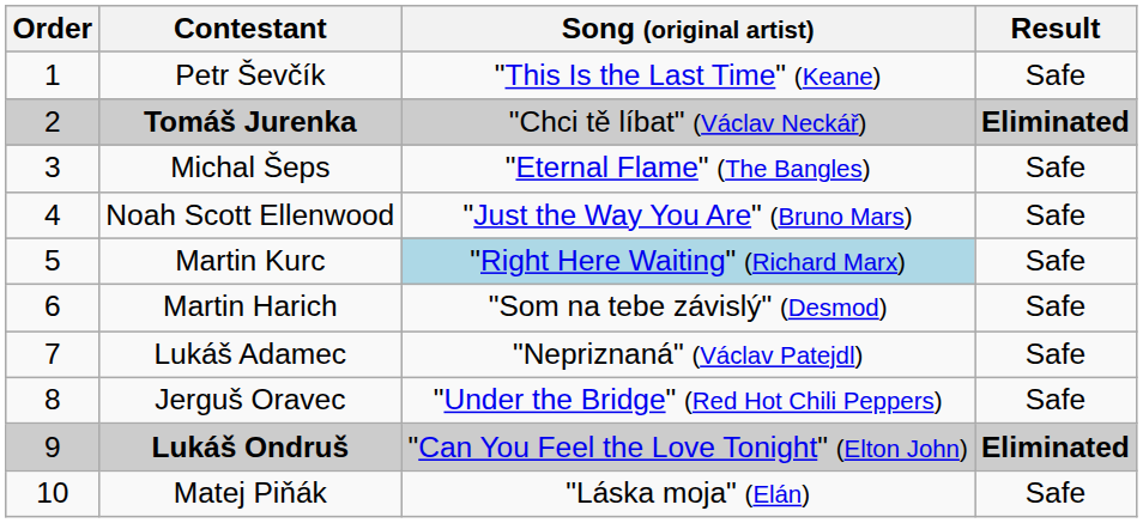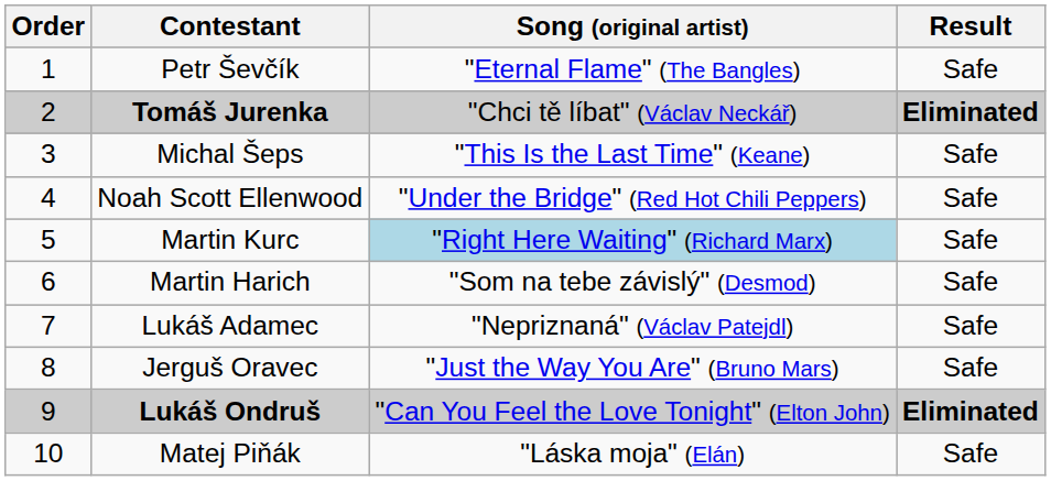Petr Ševčík | Song (original artist): "This Is the Last Time" (Keane) -> "Eternal Flame" (The Bangles)
Michal Šeps | Song (original artist): "Eternal Flame" (The Bangles) -> "This Is the Last Time" (Keane)
Noah Scott Ellenwood | Song (original artist): "Just the Way You Are" (Bruno Mars) -> "Under the Bridge" (Red Hot Chili Peppers)
Jerguš Oravec | Song (original artist): "Under the Bridge" (Red Hot Chili Peppers) -> "Just the Way You Are" (Bruno Mars)
